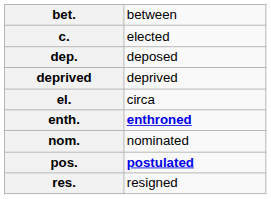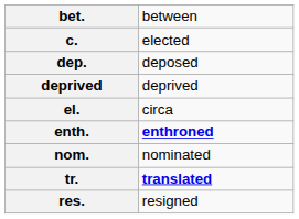- row: pos. | postulated
+ row: tr. | translated
